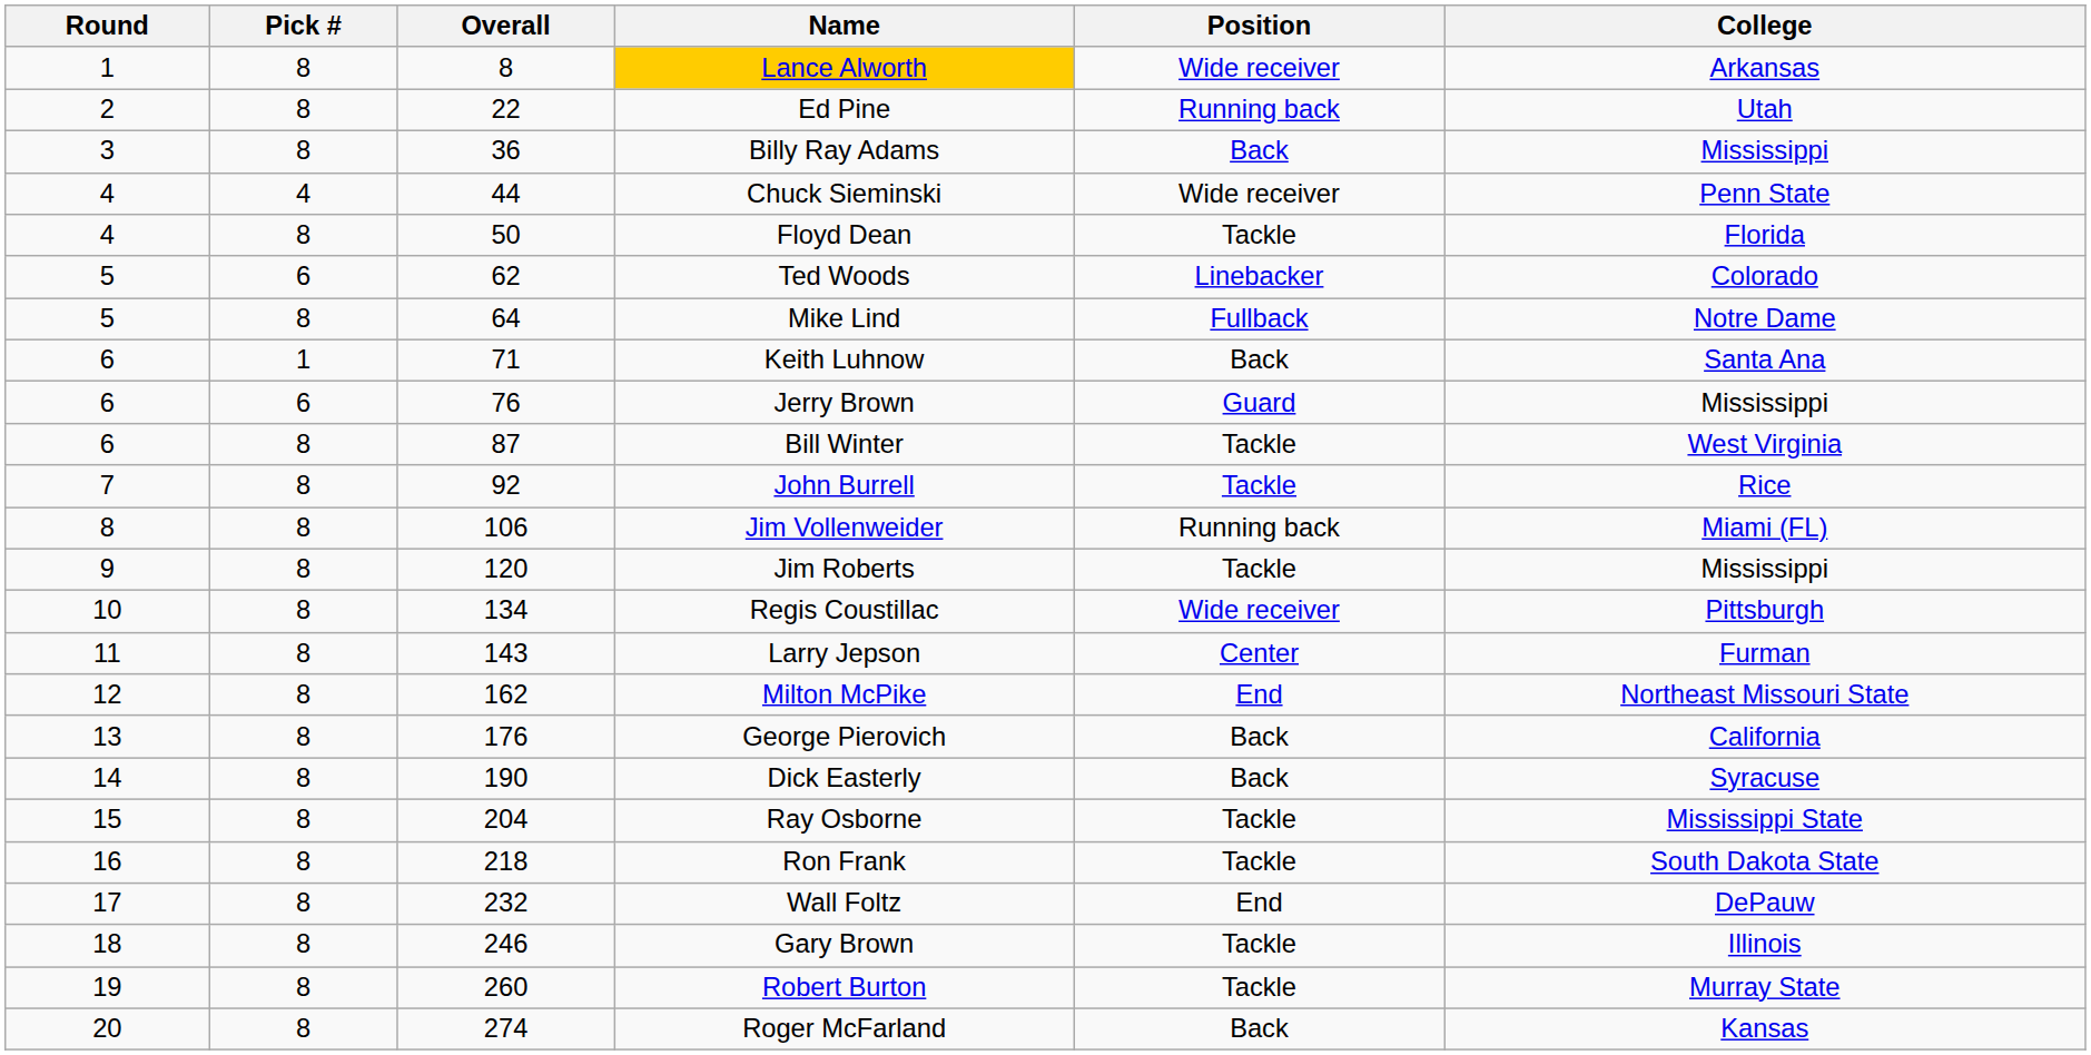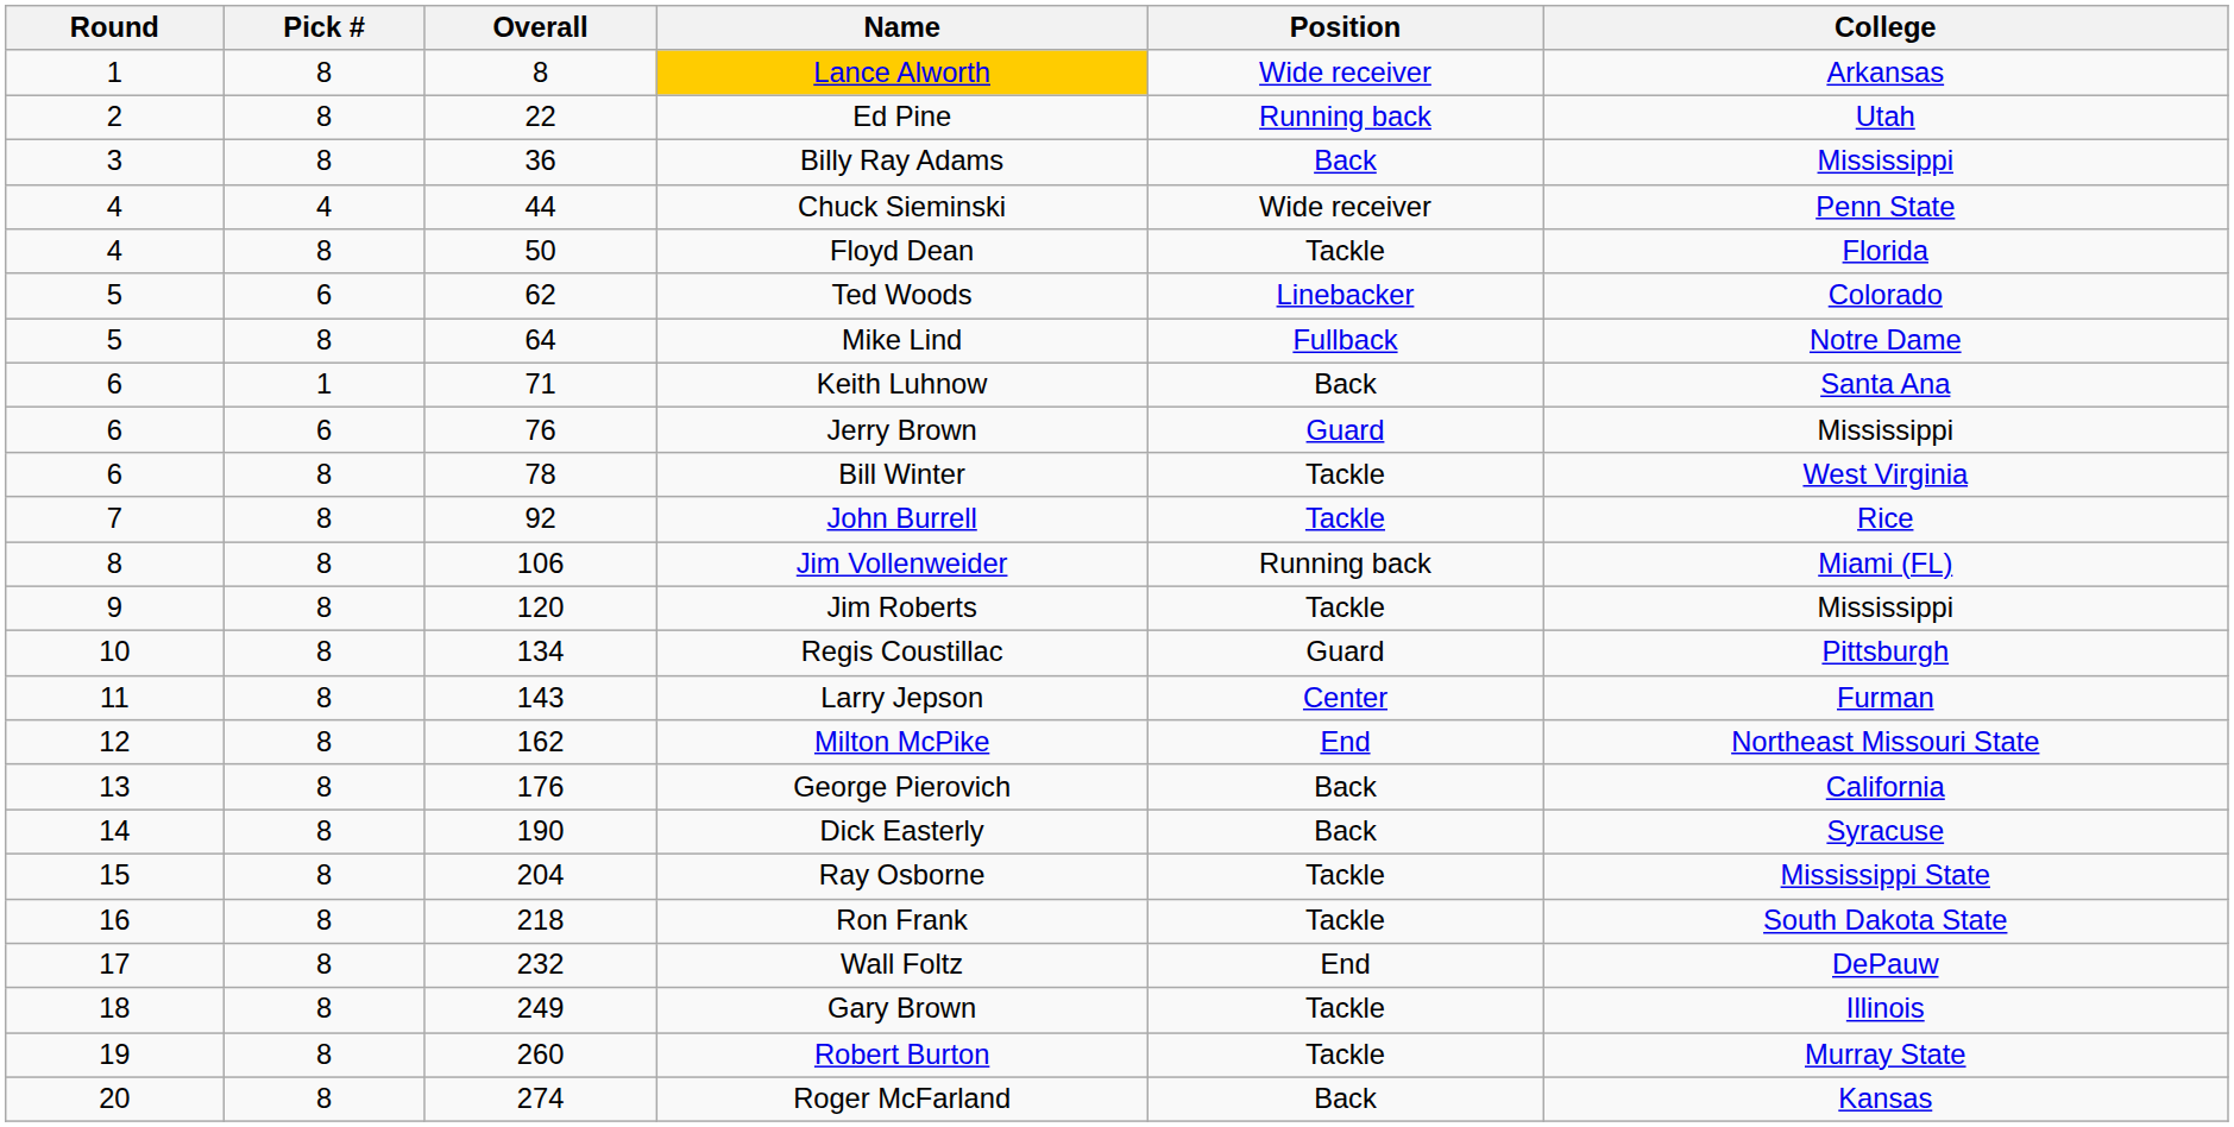Bill Winter | Overall: 87 -> 78
Regis Coustillac | Position: Wide receiver -> Guard
Gary Brown | Overall: 246 -> 249
